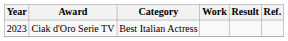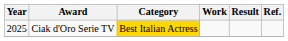Ciak d'Oro Serie TV | Year: 2023 -> 2025
Ciak d'Oro Serie TV | Category: no background -> gold background
